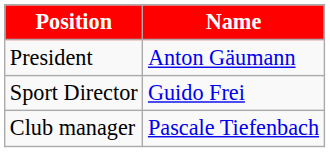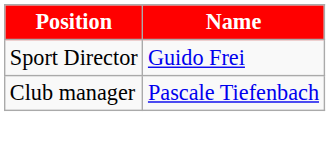- row: President | Anton Gäumann
